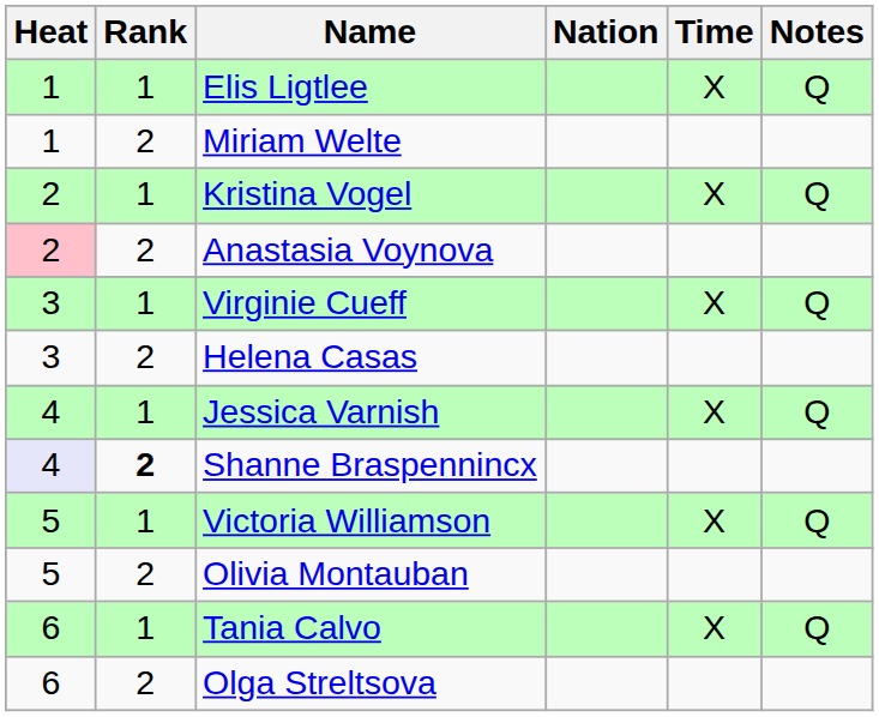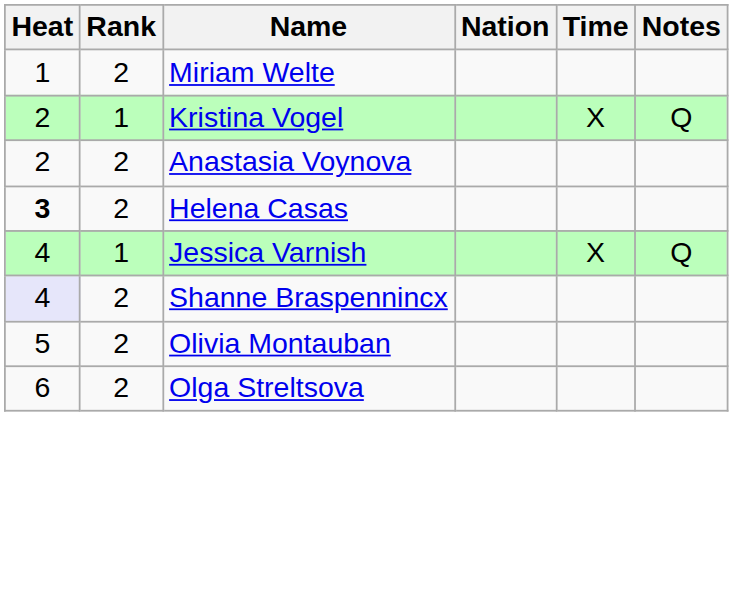- row: 1 | 1 | Elis Ligtlee | X | Q
Anastasia Voynova | Heat: pink background -> no background
- row: 3 | 1 | Virginie Cueff | X | Q
Helena Casas | Heat: normal -> bold
Shanne Braspennincx | Rank: bold -> normal
- row: 5 | 1 | Victoria Williamson | X | Q
- row: 6 | 1 | Tania Calvo | X | Q
